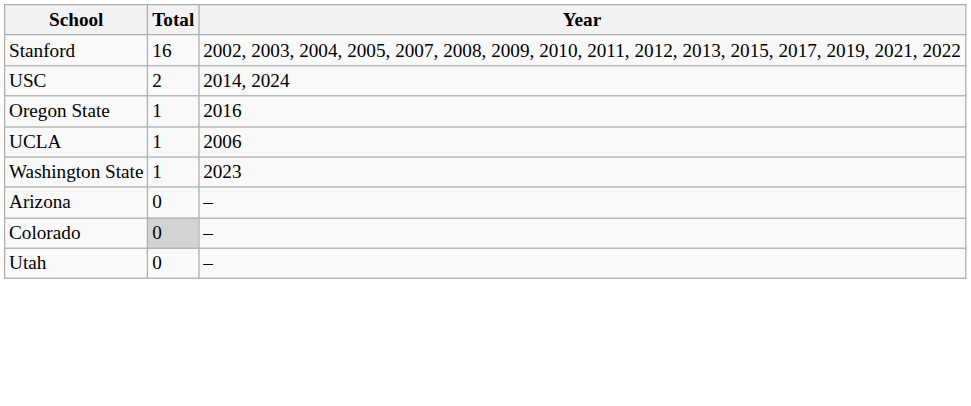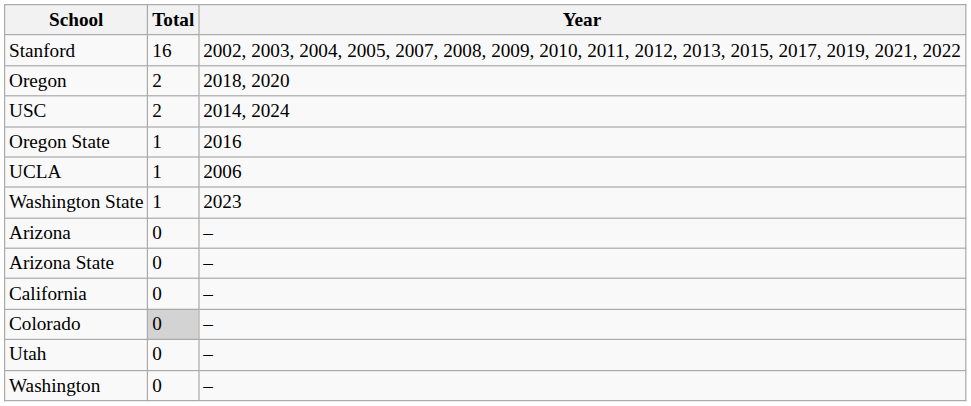+ row: Oregon | 2 | 2018, 2020
+ row: Arizona State | 0 | –
+ row: California | 0 | –
+ row: Washington | 0 | –
